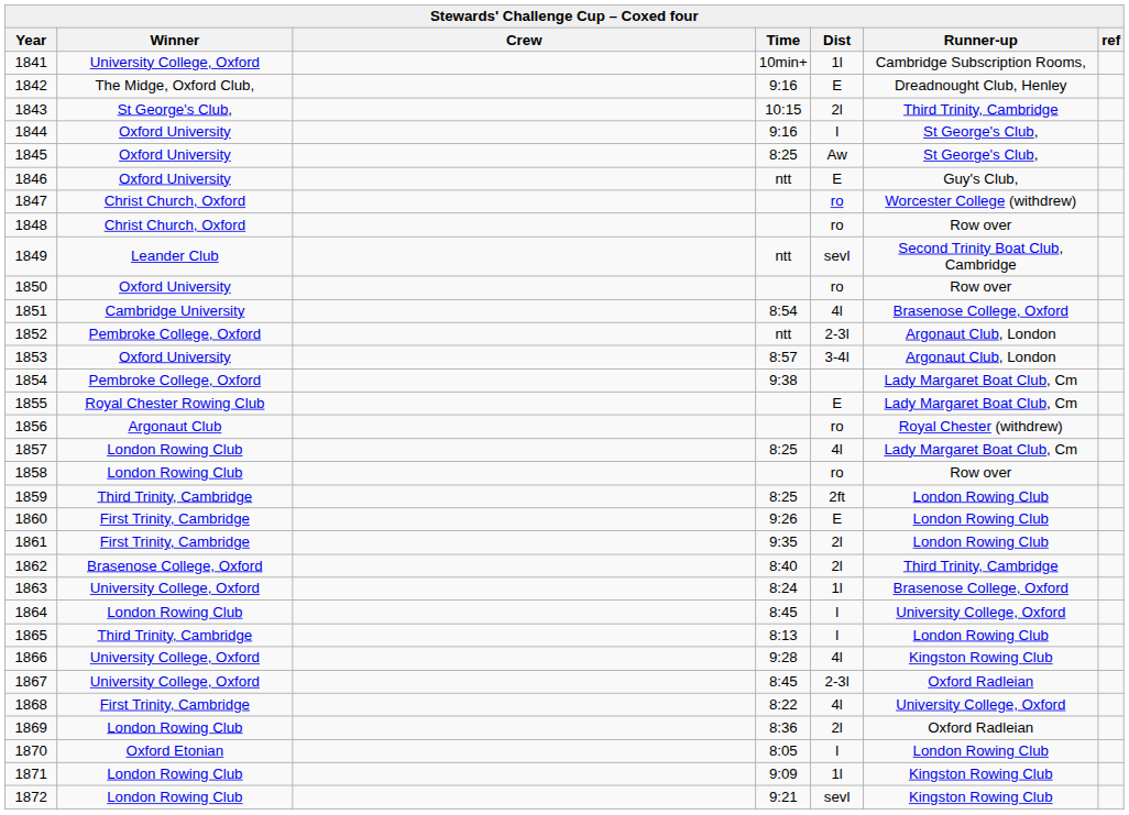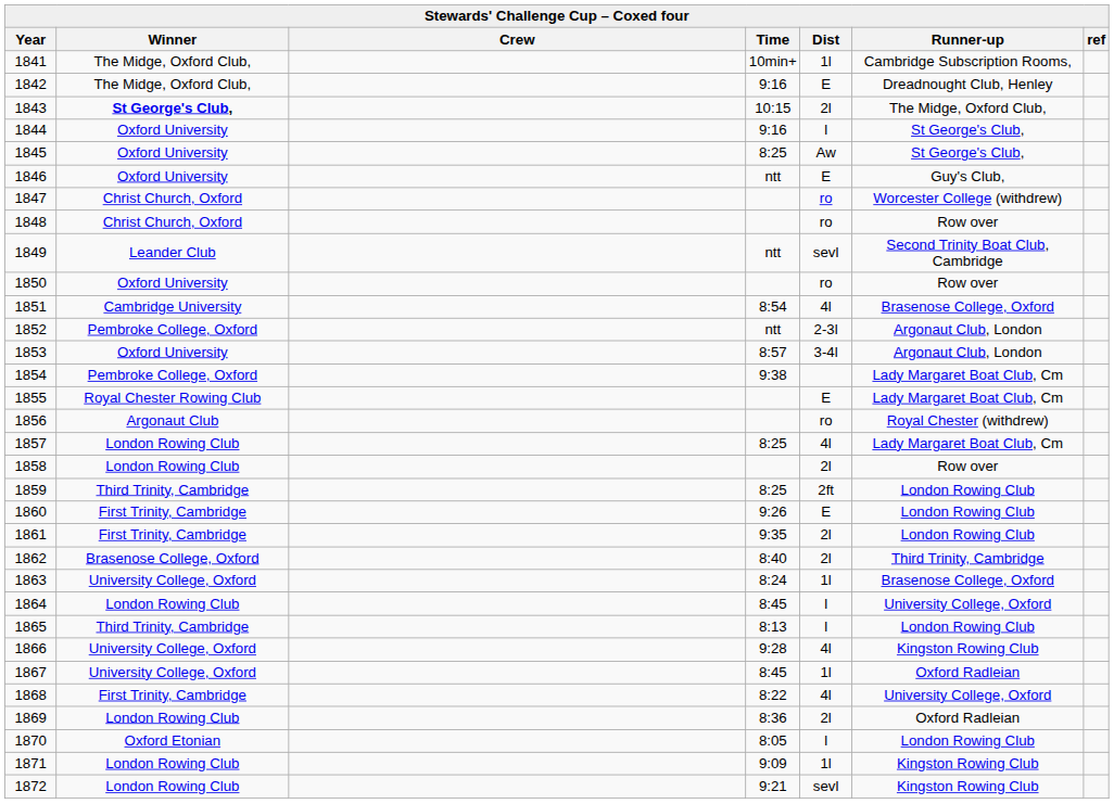1841 | Winner: University College, Oxford -> The Midge, Oxford Club,
1843 | Winner: normal -> bold
1843 | Runner-up: Third Trinity, Cambridge -> The Midge, Oxford Club,
1858 | Dist: ro -> 2l
1867 | Dist: 2-3l -> 1l
